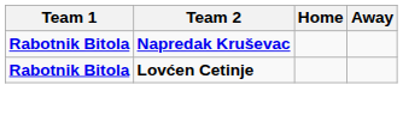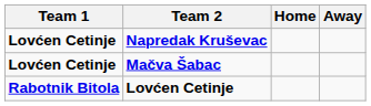Napredak Kruševac | Team 1: Rabotnik Bitola -> Lovćen Cetinje
+ row: Lovćen Cetinje | Mačva Šabac
